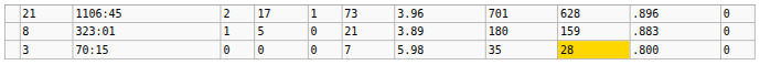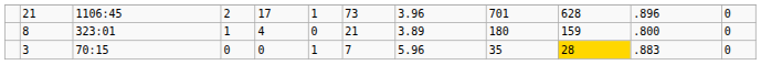8 | column 5: 5 -> 4
8 | column 11: .883 -> .800
3 | column 6: 0 -> 1
3 | column 8: 5.98 -> 5.96
3 | column 11: .800 -> .883
